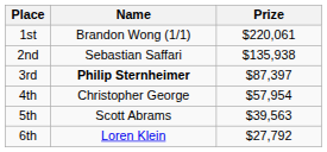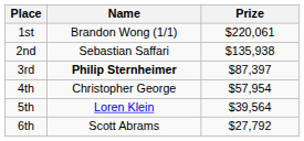5th | Name: Scott Abrams -> Loren Klein
5th | Prize: $39,563 -> $39,564
6th | Name: Loren Klein -> Scott Abrams
